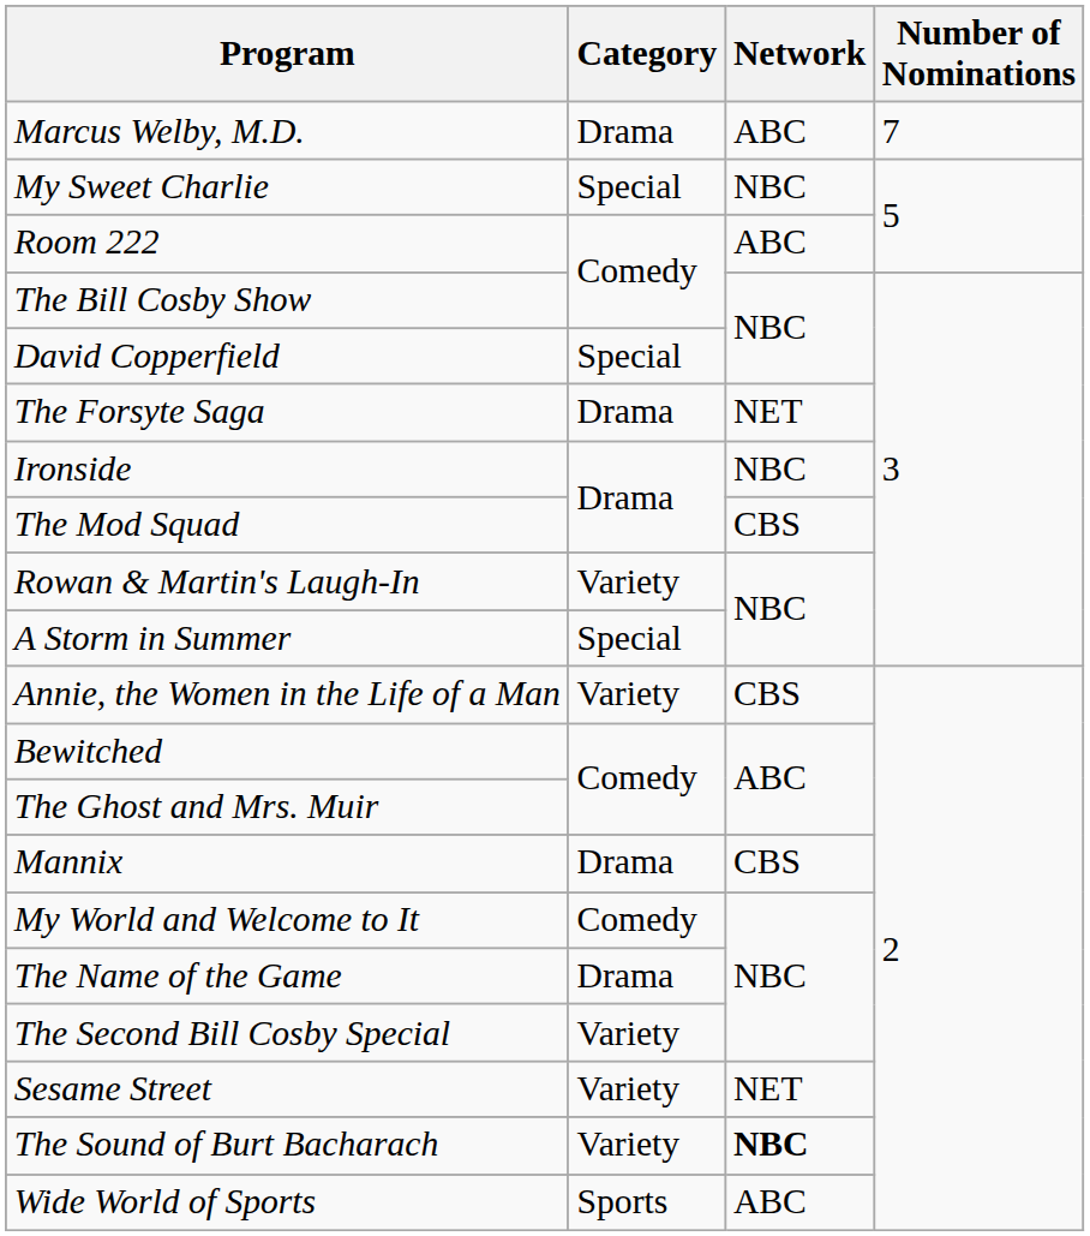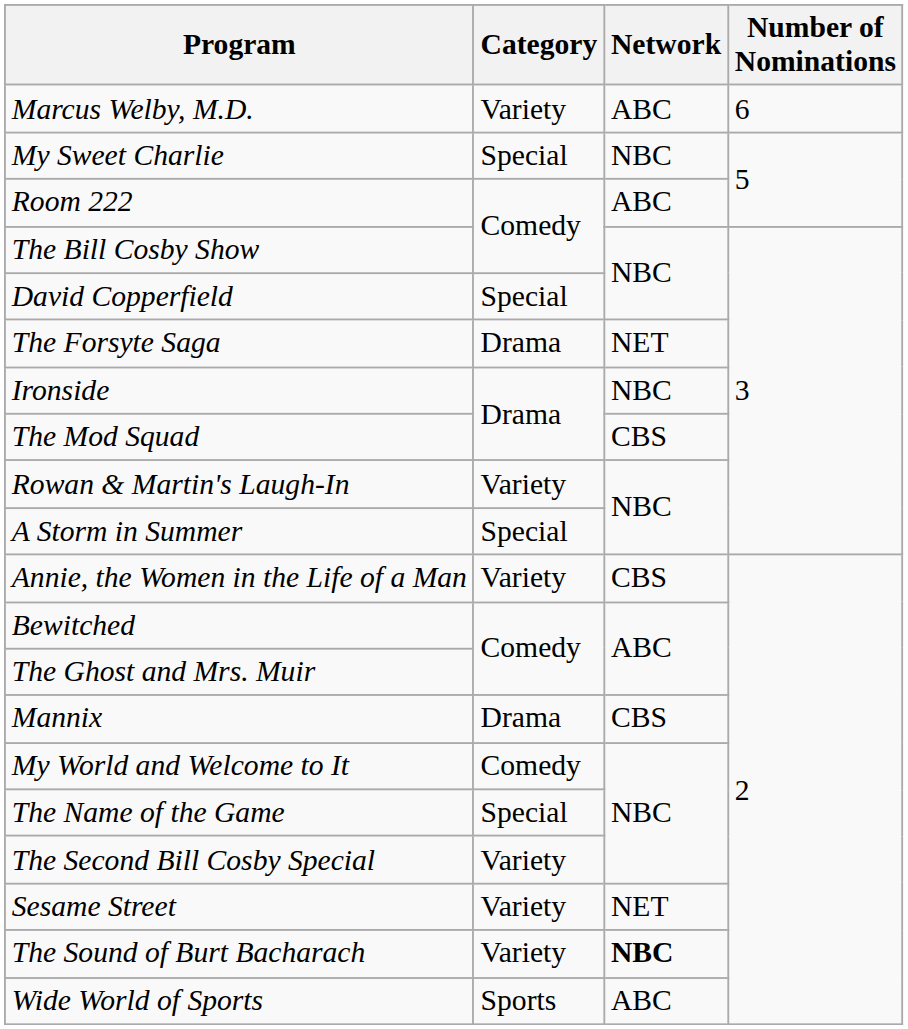Marcus Welby, M.D. | Category: Drama -> Variety
Marcus Welby, M.D. | Number of Nominations: 7 -> 6
The Name of the Game | Category: Drama -> Special
